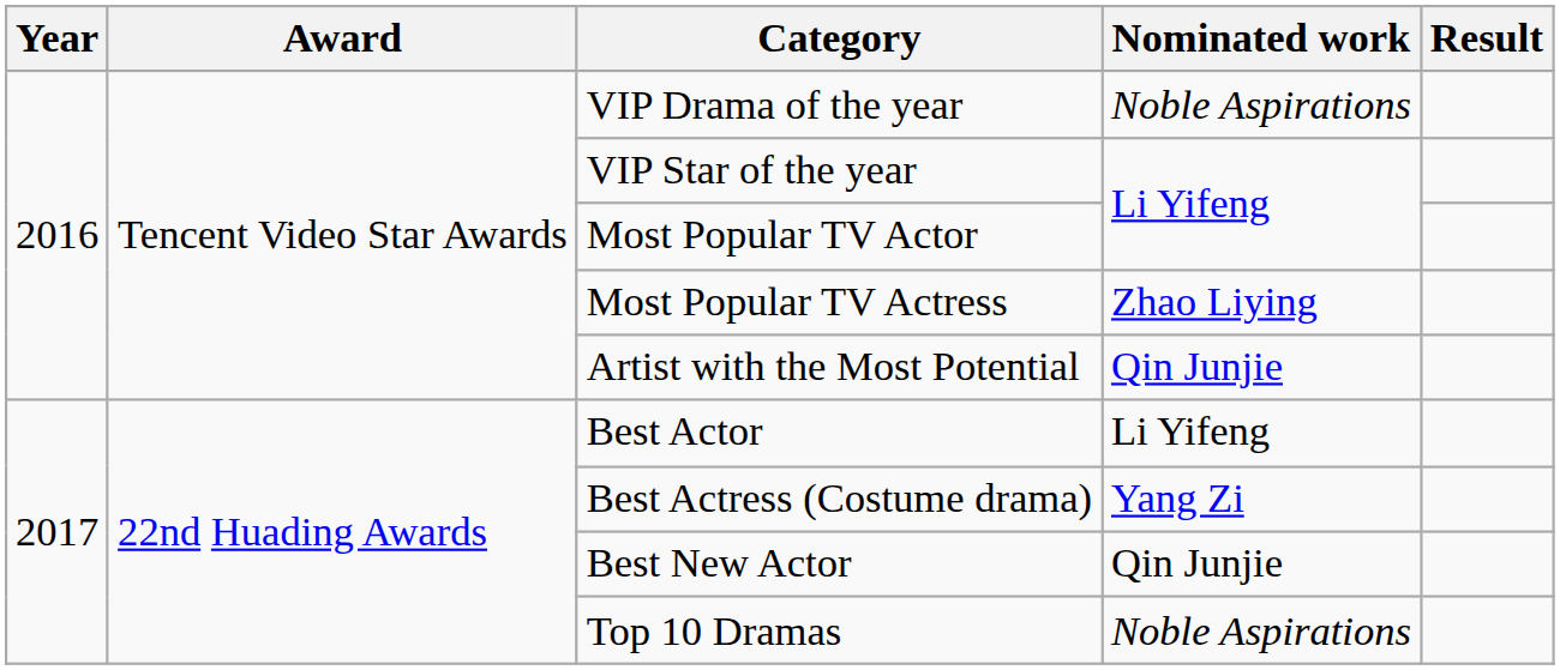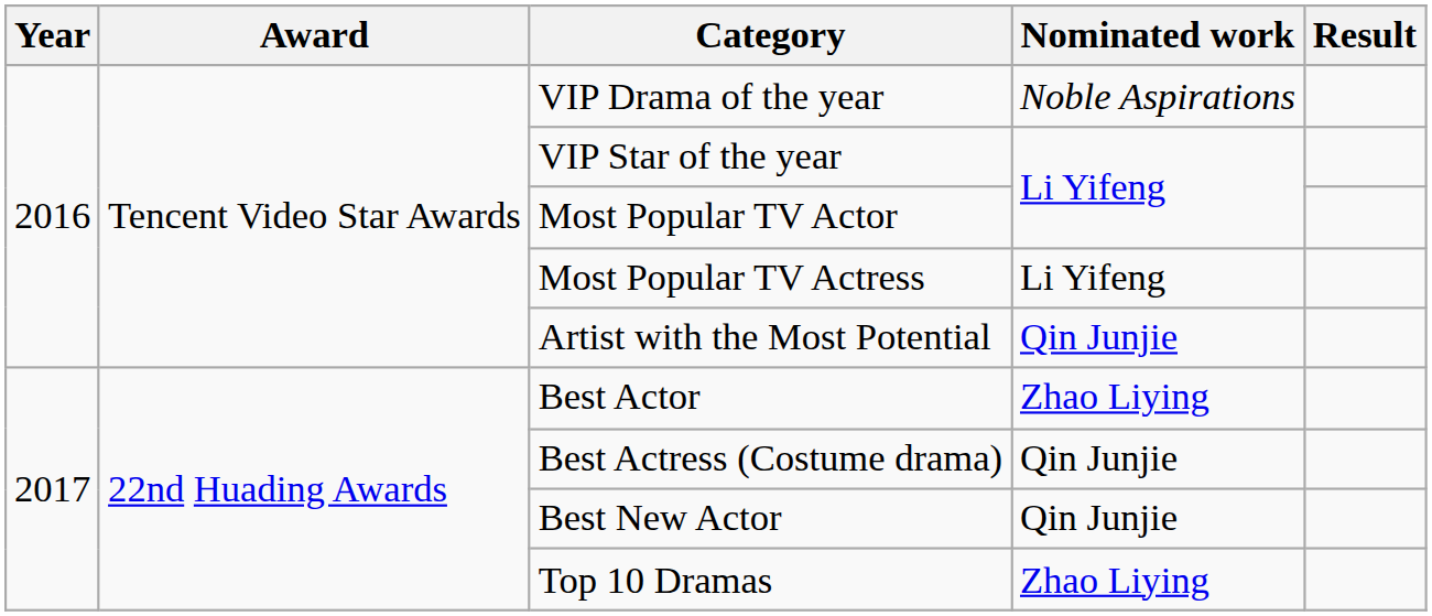Most Popular TV Actress | Nominated work: Zhao Liying -> Li Yifeng
Best Actor | Nominated work: Li Yifeng -> Zhao Liying
Best Actress (Costume drama) | Nominated work: Yang Zi -> Qin Junjie
Top 10 Dramas | Nominated work: Noble Aspirations -> Zhao Liying
